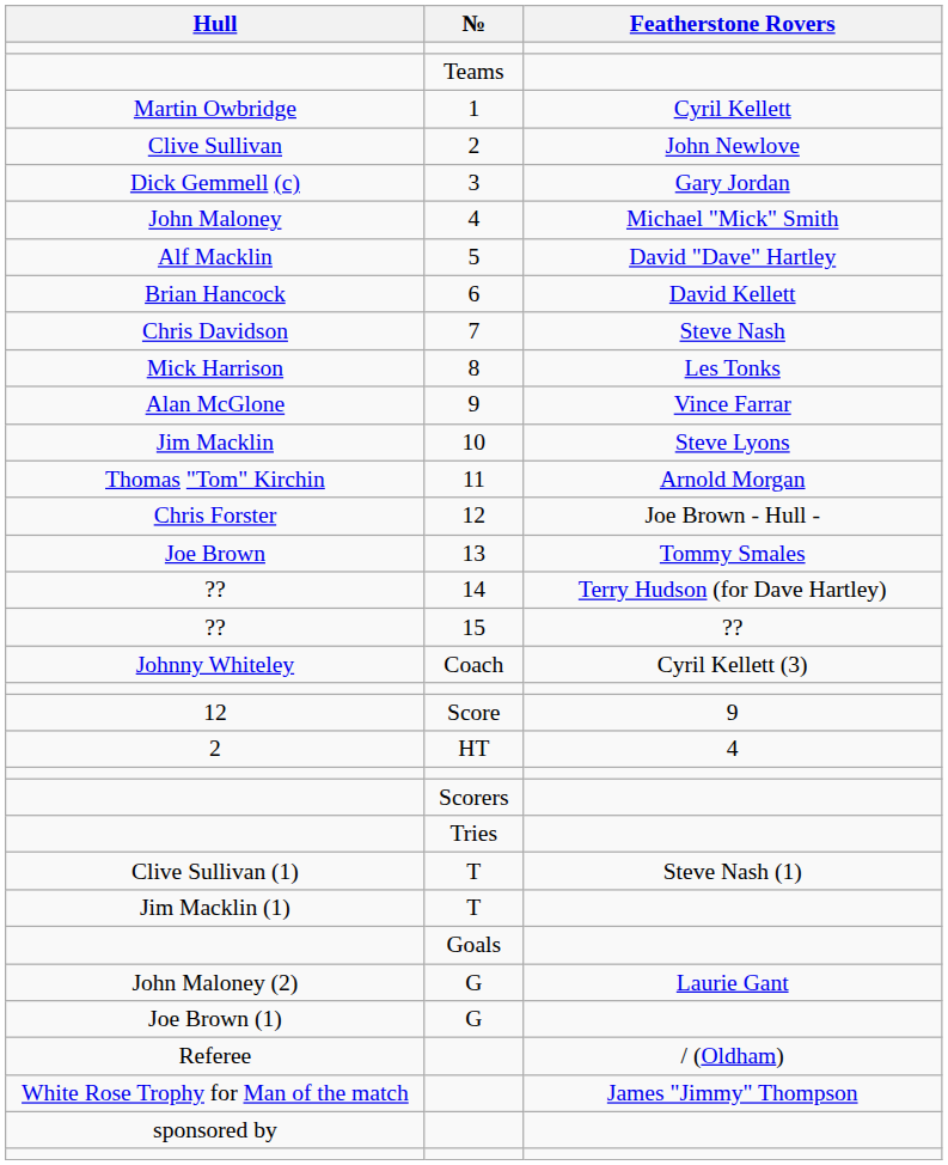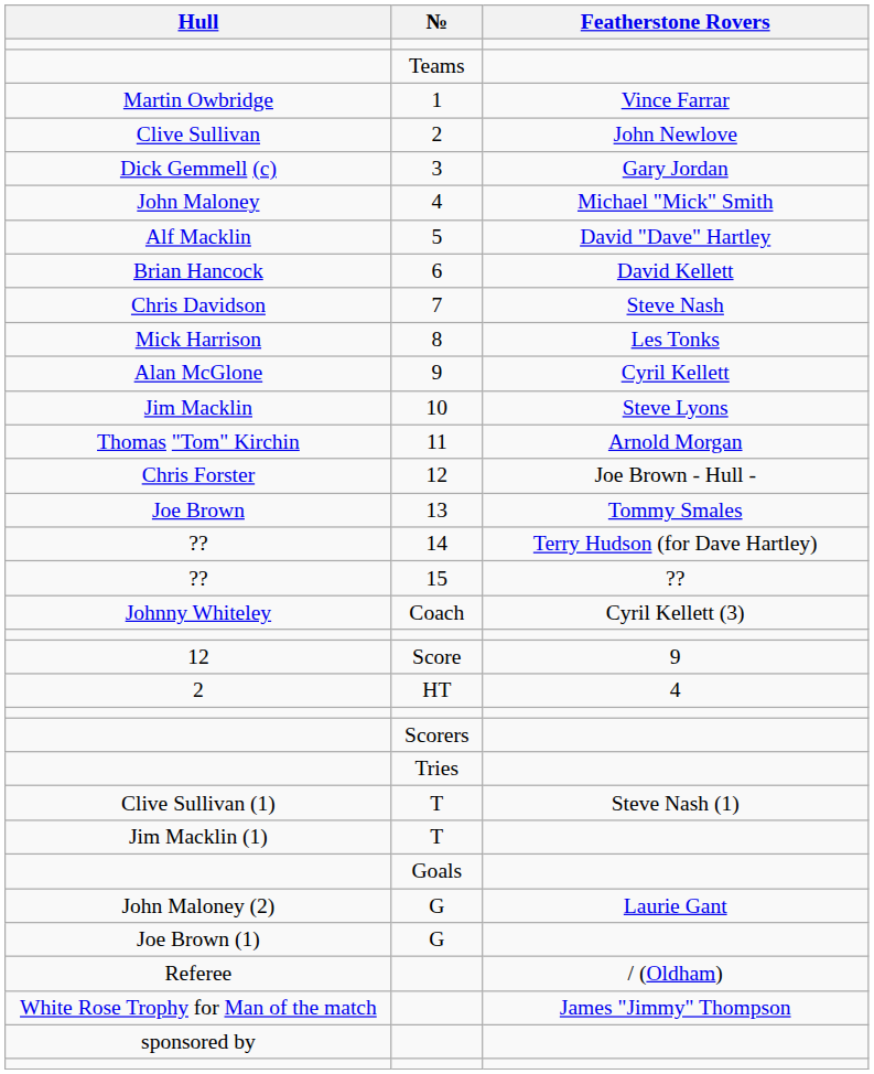Martin Owbridge | Featherstone Rovers: Cyril Kellett -> Vince Farrar
Alan McGlone | Featherstone Rovers: Vince Farrar -> Cyril Kellett
